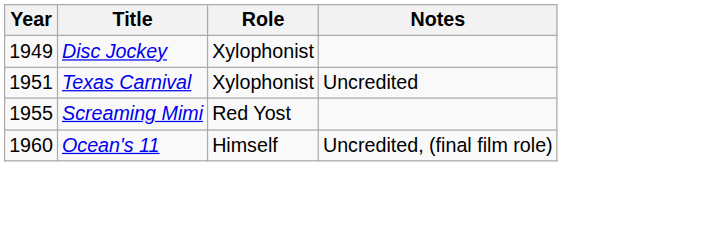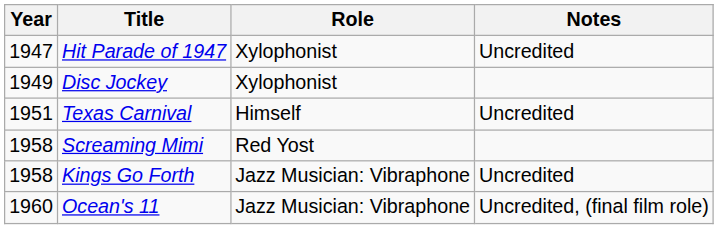+ row: 1947 | Hit Parade of 1947 | Xylophonist | Uncredited
Texas Carnival | Role: Xylophonist -> Himself
Screaming Mimi | Year: 1955 -> 1958
+ row: 1958 | Kings Go Forth | Jazz Musician: Vibraphone | Uncredited
Ocean's 11 | Role: Himself -> Jazz Musician: Vibraphone
